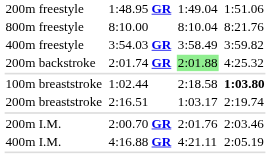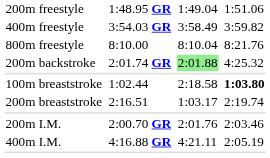rows swapped: 400m freestyle <-> 800m freestyle
